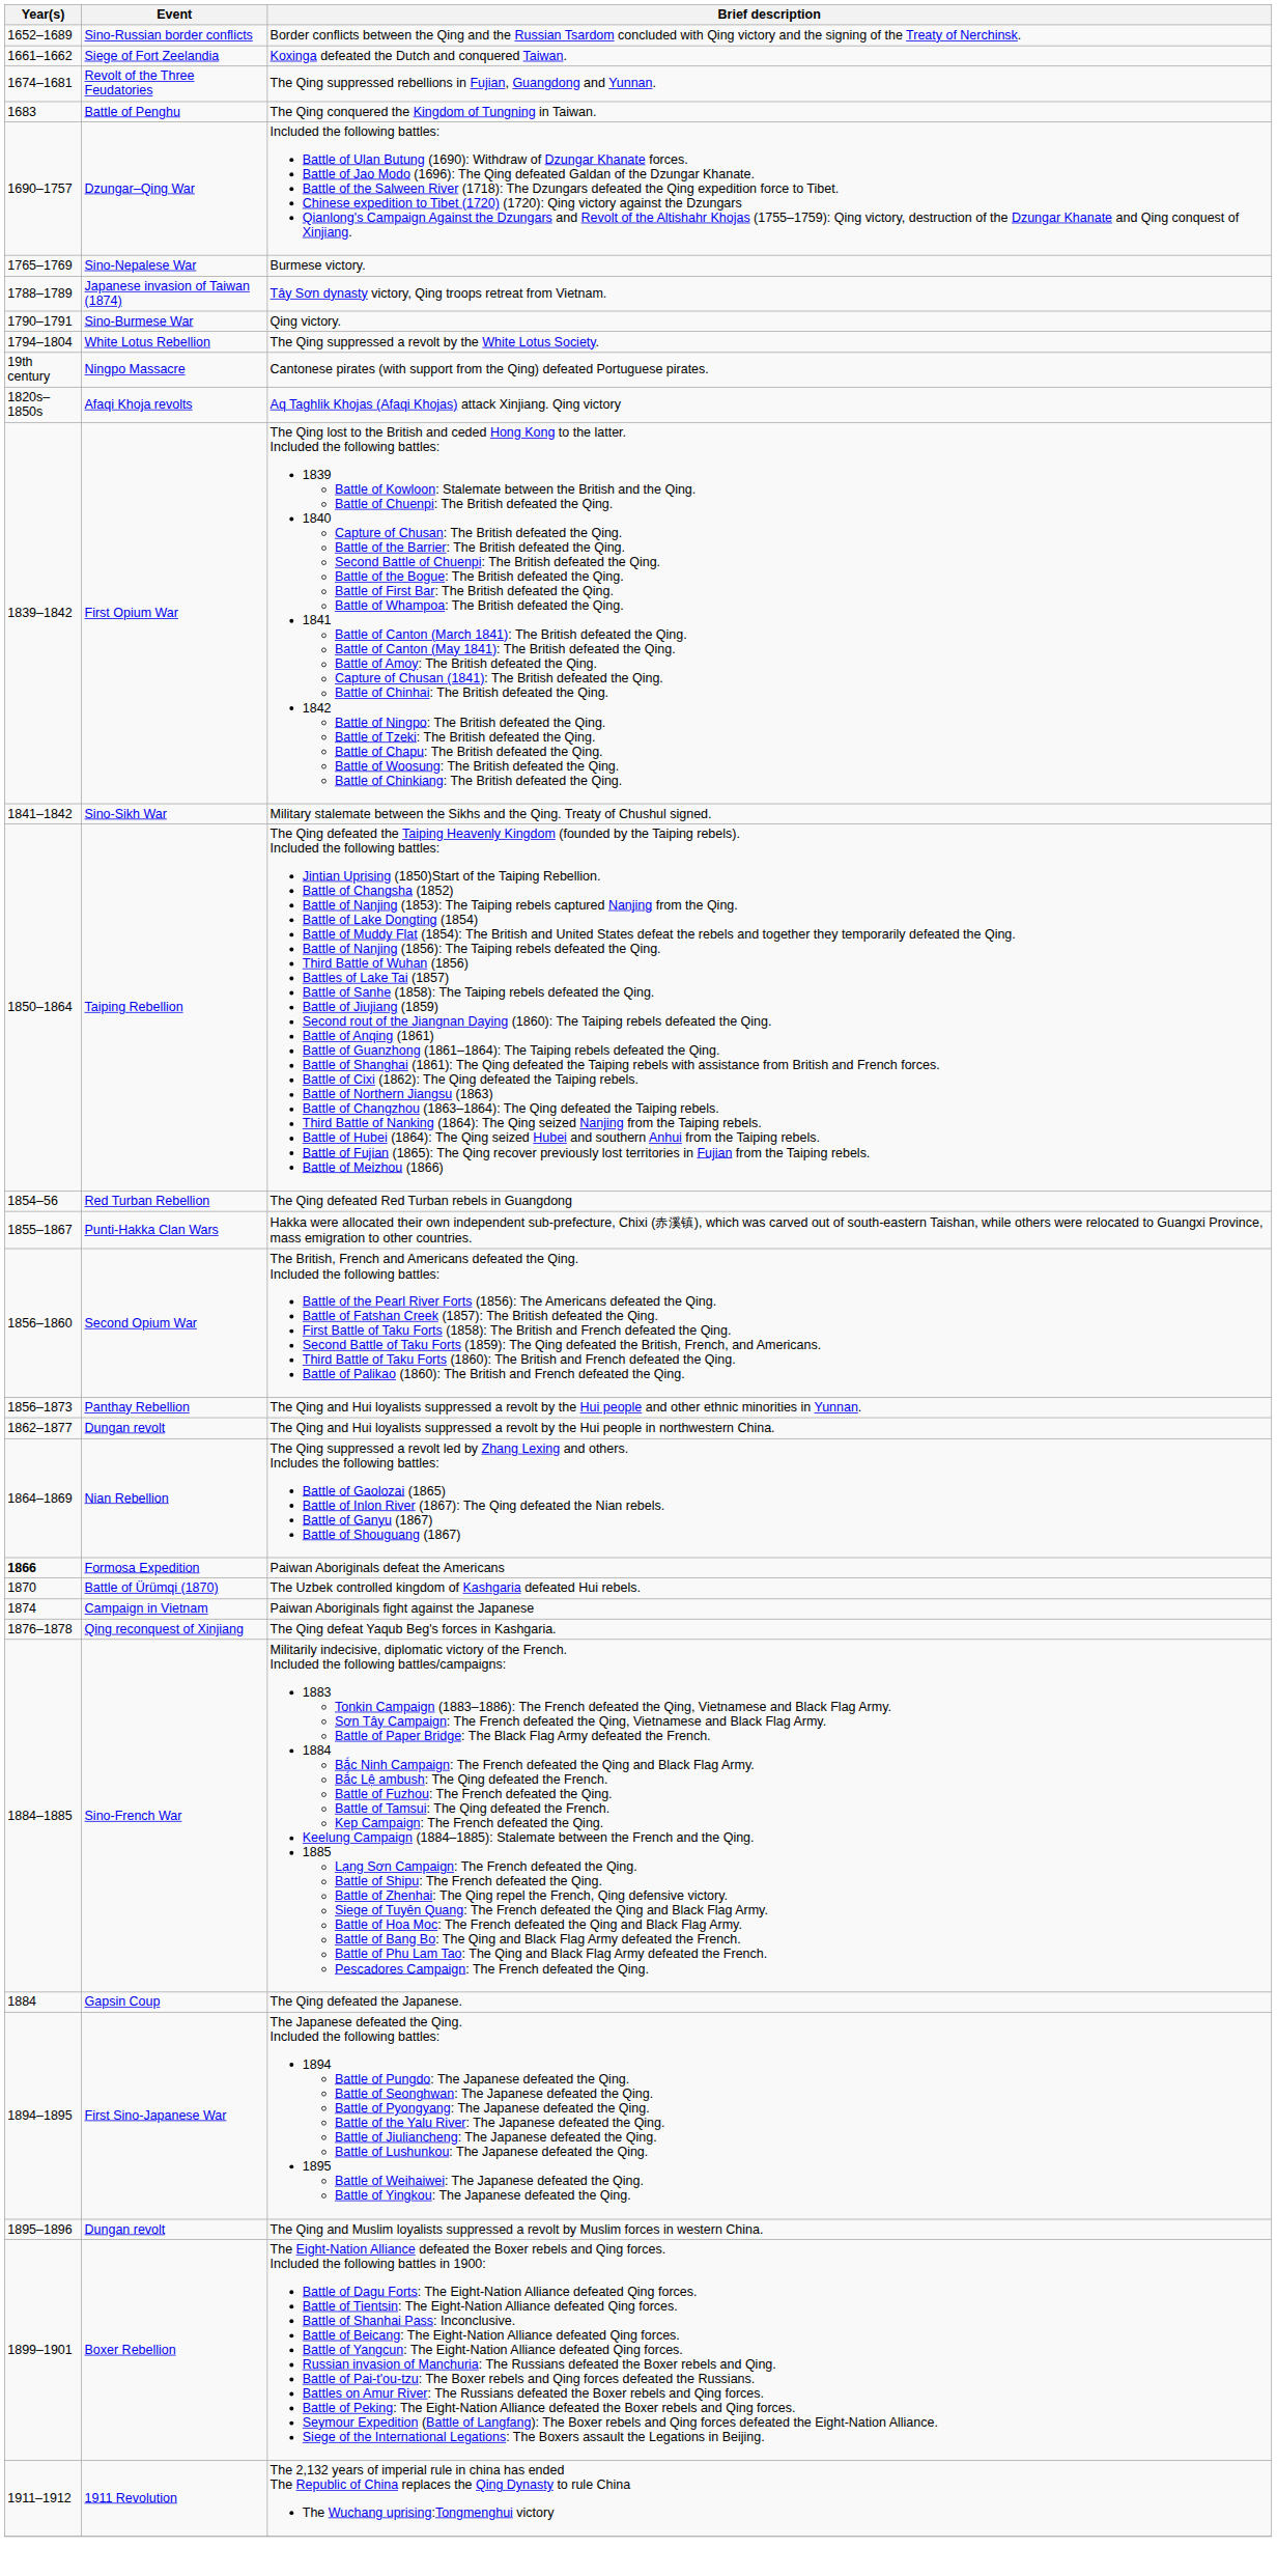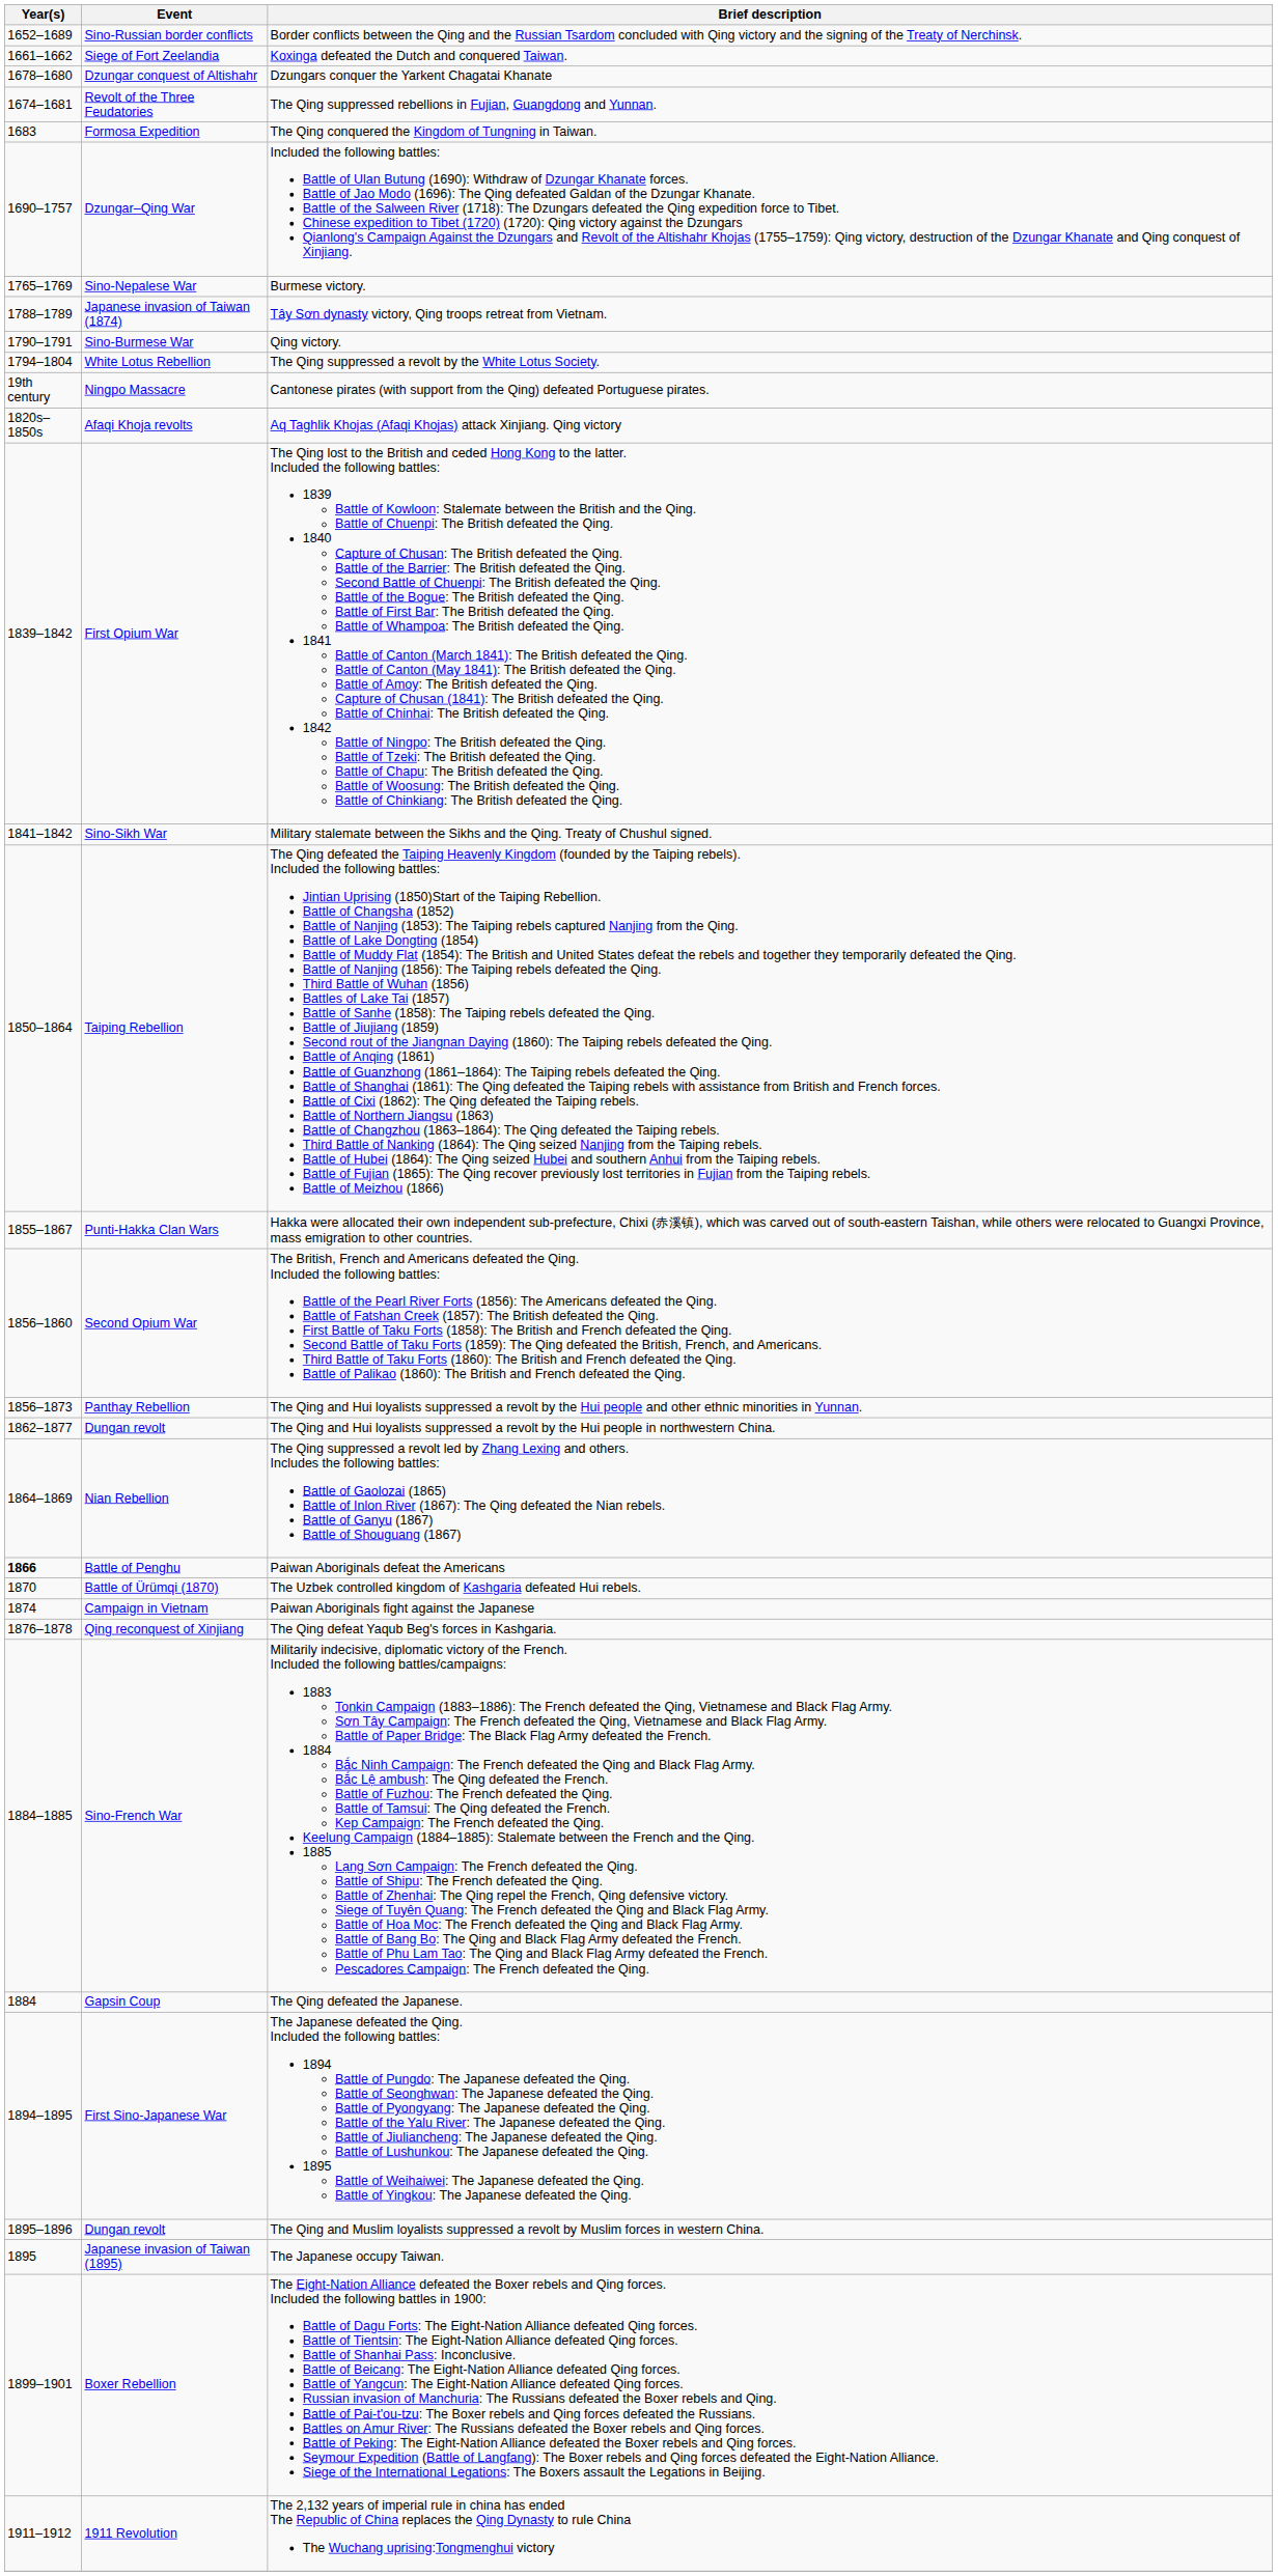+ row: 1678–1680 | Dzungar conquest of Altishahr | Dzungars conquer the Yarkent Chagatai Khanate
The Qing conquered the Kingdom of Tungning in Taiwan. | Event: Battle of Penghu -> Formosa Expedition
- row: 1854–56 | Red Turban Rebellion | The Qing defeated Red Turban rebels in Guangdong
Paiwan Aboriginals defeat the Americans | Event: Formosa Expedition -> Battle of Penghu
+ row: 1895 | Japanese invasion of Taiwan (1895) | The Japanese occupy Taiwan.
